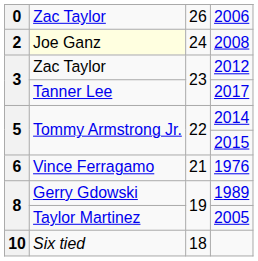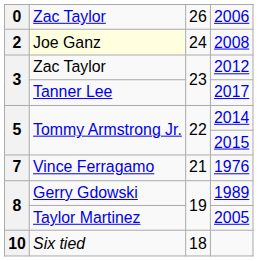1976 | column 1: 6 -> 7
